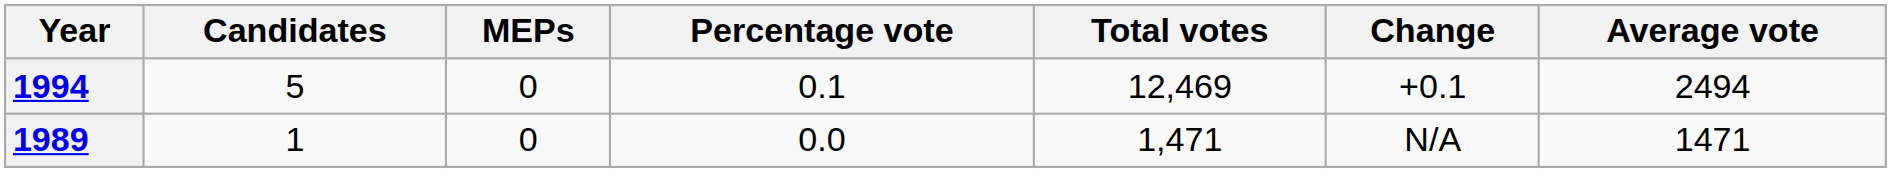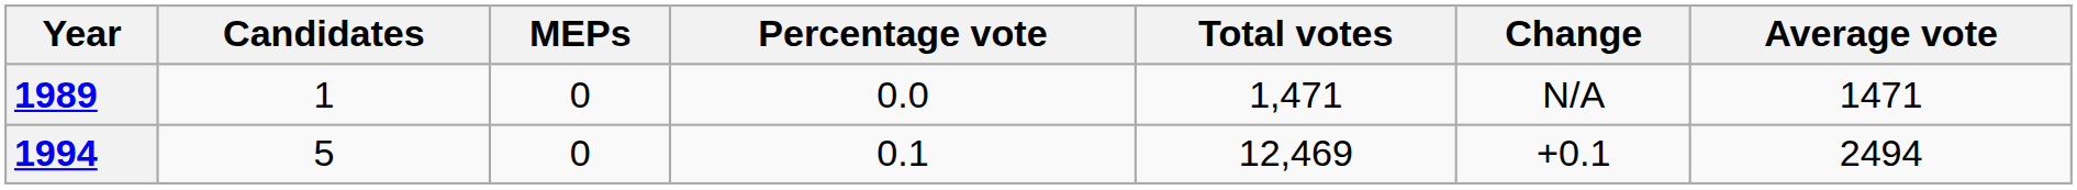rows swapped: 1989 <-> 1994
